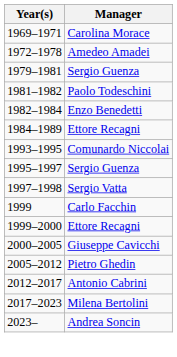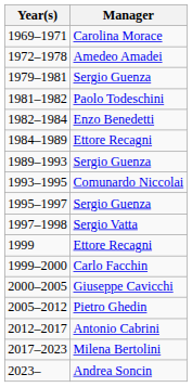+ row: 1989–1993 | Sergio Guenza
1999 | Manager: Carlo Facchin -> Ettore Recagni
1999–2000 | Manager: Ettore Recagni -> Carlo Facchin
